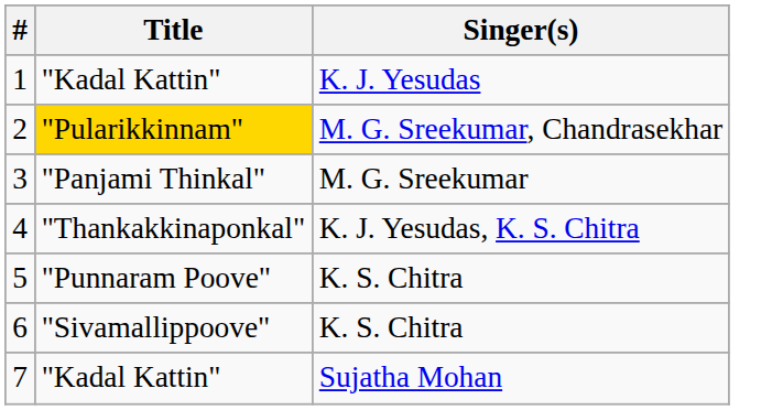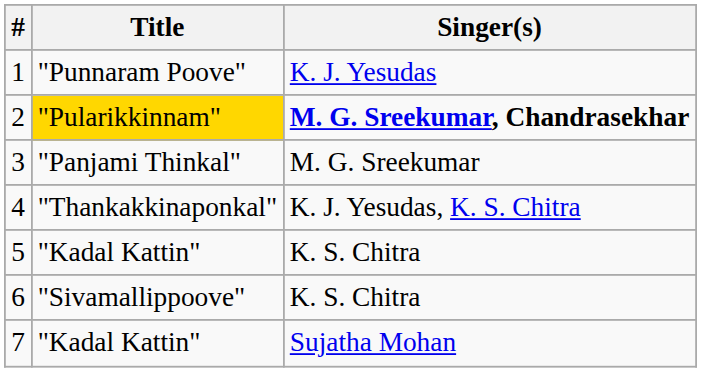1 | Title: "Kadal Kattin" -> "Punnaram Poove"
2 | Singer(s): normal -> bold
5 | Title: "Punnaram Poove" -> "Kadal Kattin"
